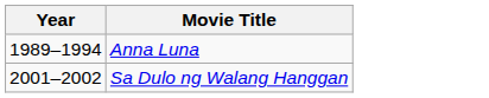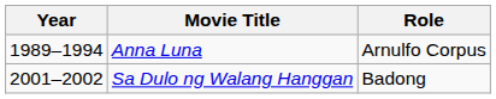+ column: Role | Arnulfo Corpus | Badong
